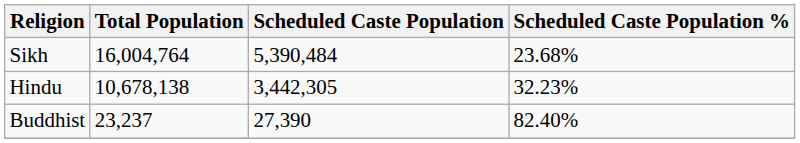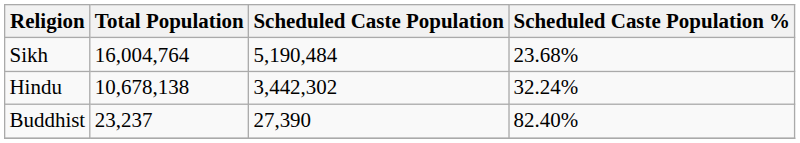Sikh | Scheduled Caste Population: 5,390,484 -> 5,190,484
Hindu | Scheduled Caste Population: 3,442,305 -> 3,442,302
Hindu | Scheduled Caste Population %: 32.23% -> 32.24%
